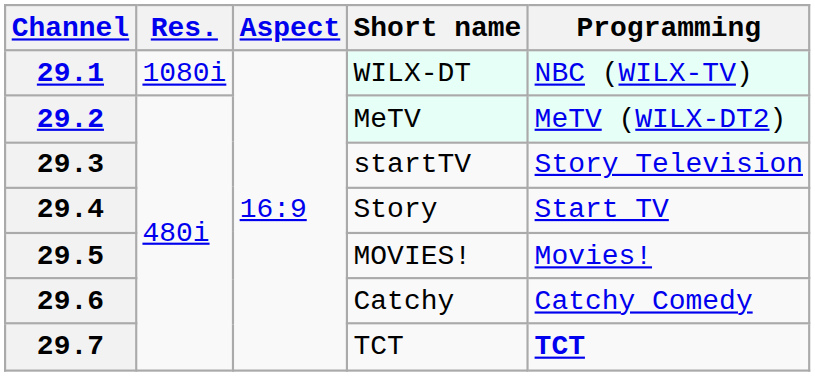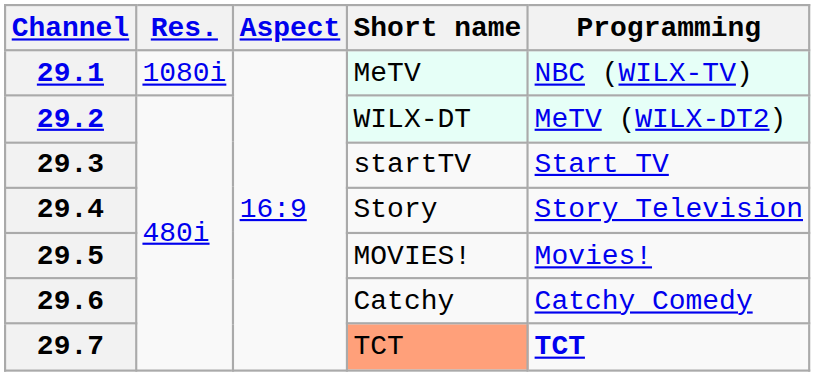29.1 | Short name: WILX-DT -> MeTV
29.2 | Short name: MeTV -> WILX-DT
29.3 | Programming: Story Television -> Start TV
29.4 | Programming: Start TV -> Story Television
29.7 | Short name: no background -> lightsalmon background
